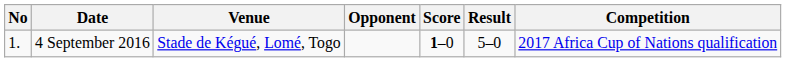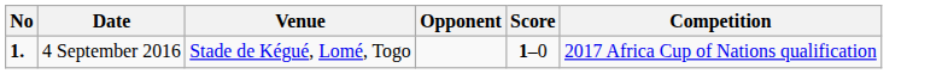- column: Result | 5–0
4 September 2016 | No: normal -> bold
